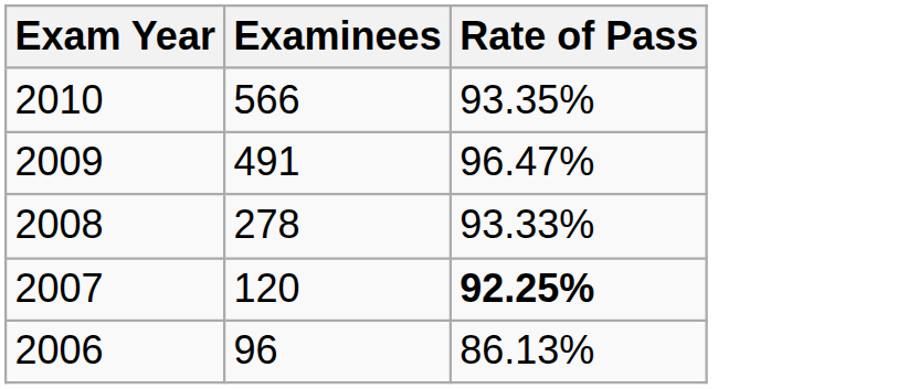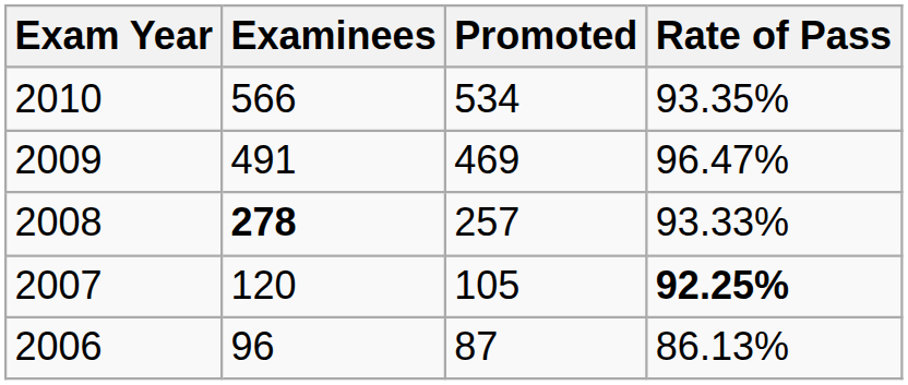+ column: Promoted | 534 | 469 | 257 | 105 | 87
2008 | Examinees: normal -> bold
